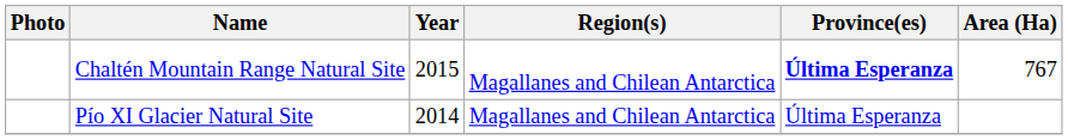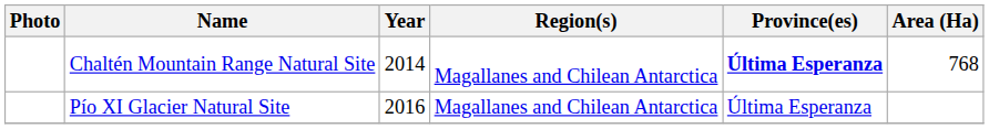Chaltén Mountain Range Natural Site | Year: 2015 -> 2014
Chaltén Mountain Range Natural Site | Area (Ha): 767 -> 768
Pío XI Glacier Natural Site | Year: 2014 -> 2016
